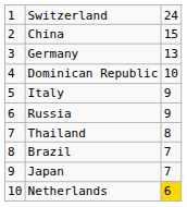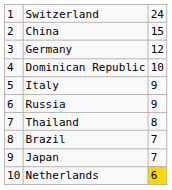Germany | column 3: 13 -> 12
